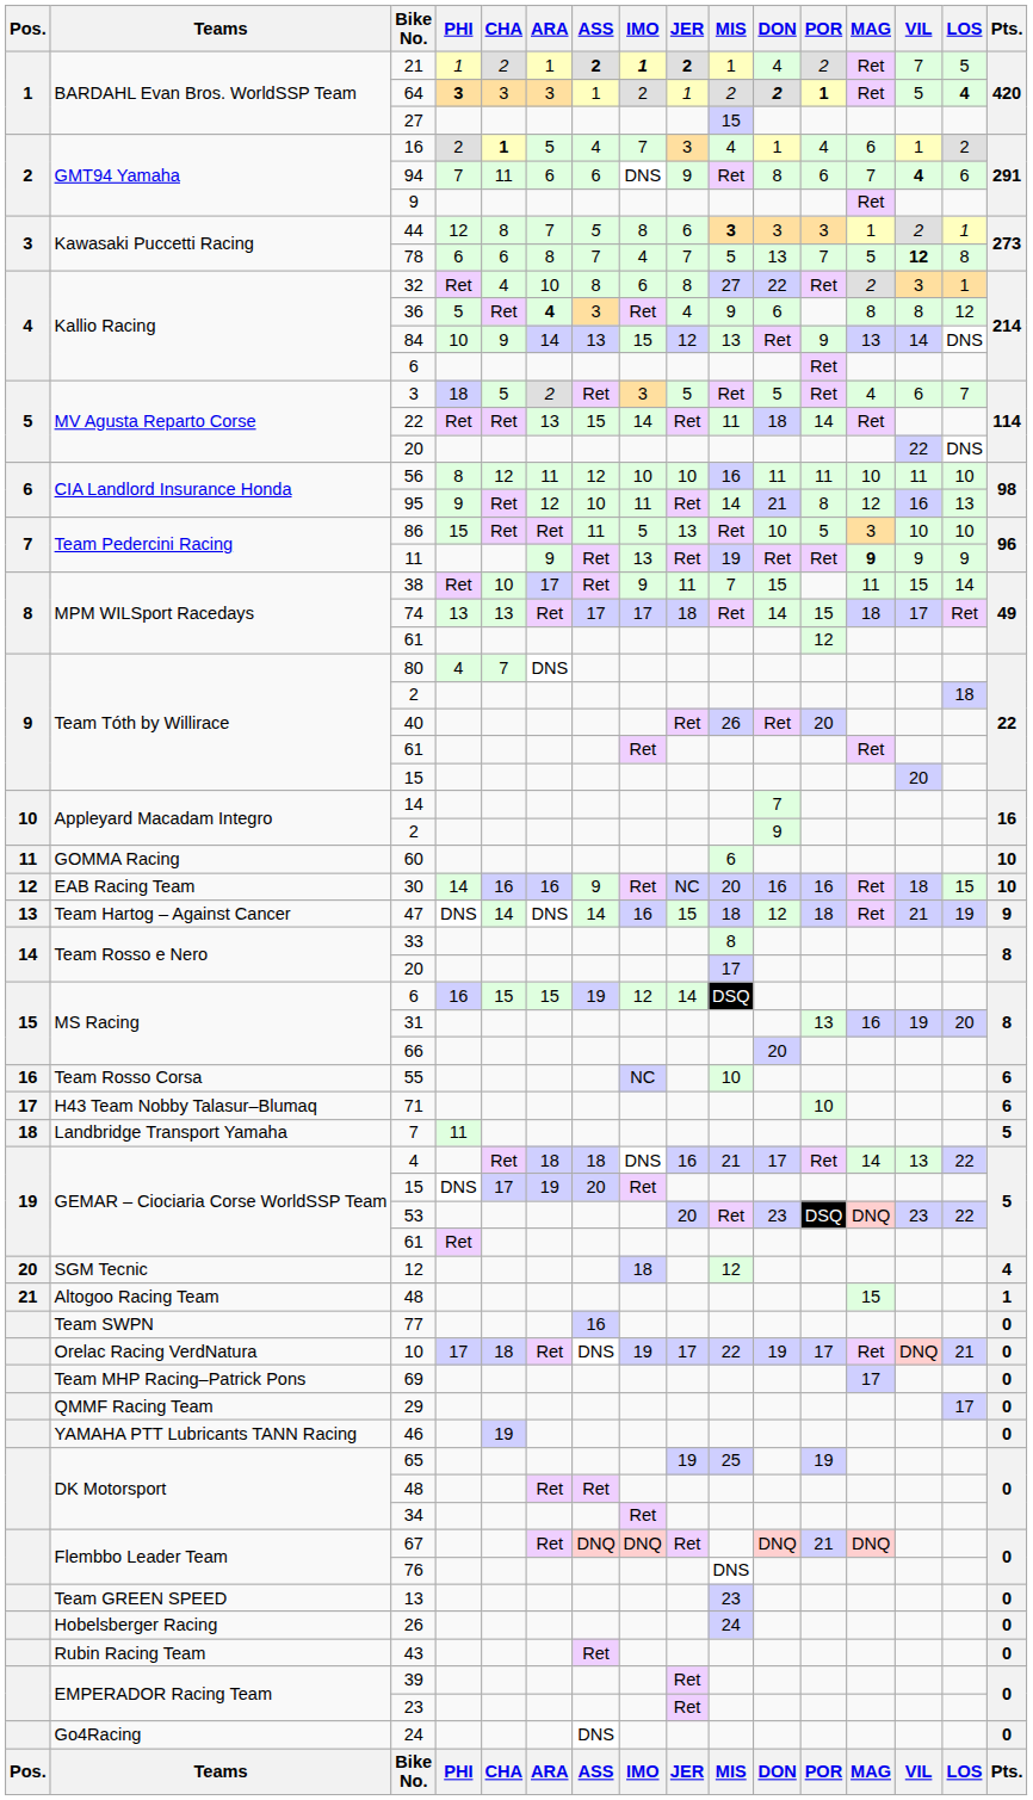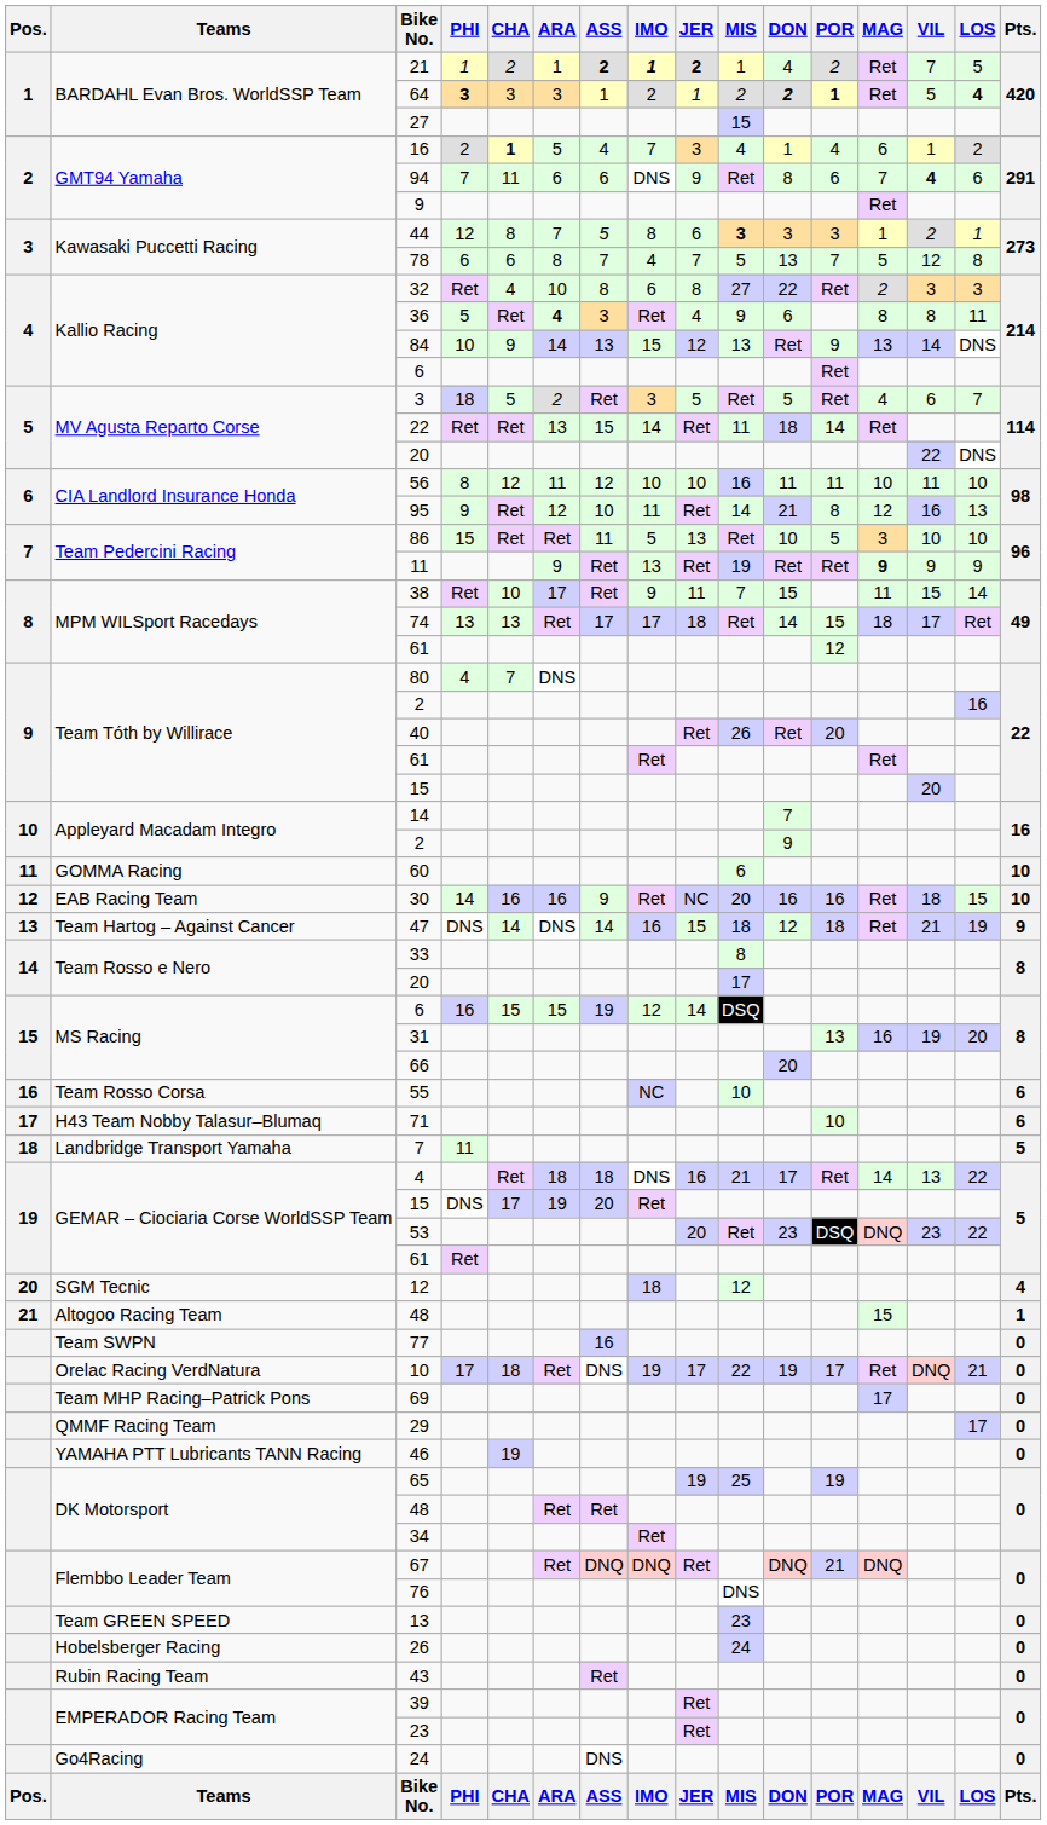78 | VIL: bold -> normal
32 | LOS: 1 -> 3
36 | LOS: 12 -> 11
Team Tóth by Willirace / 2 | LOS: 18 -> 16
